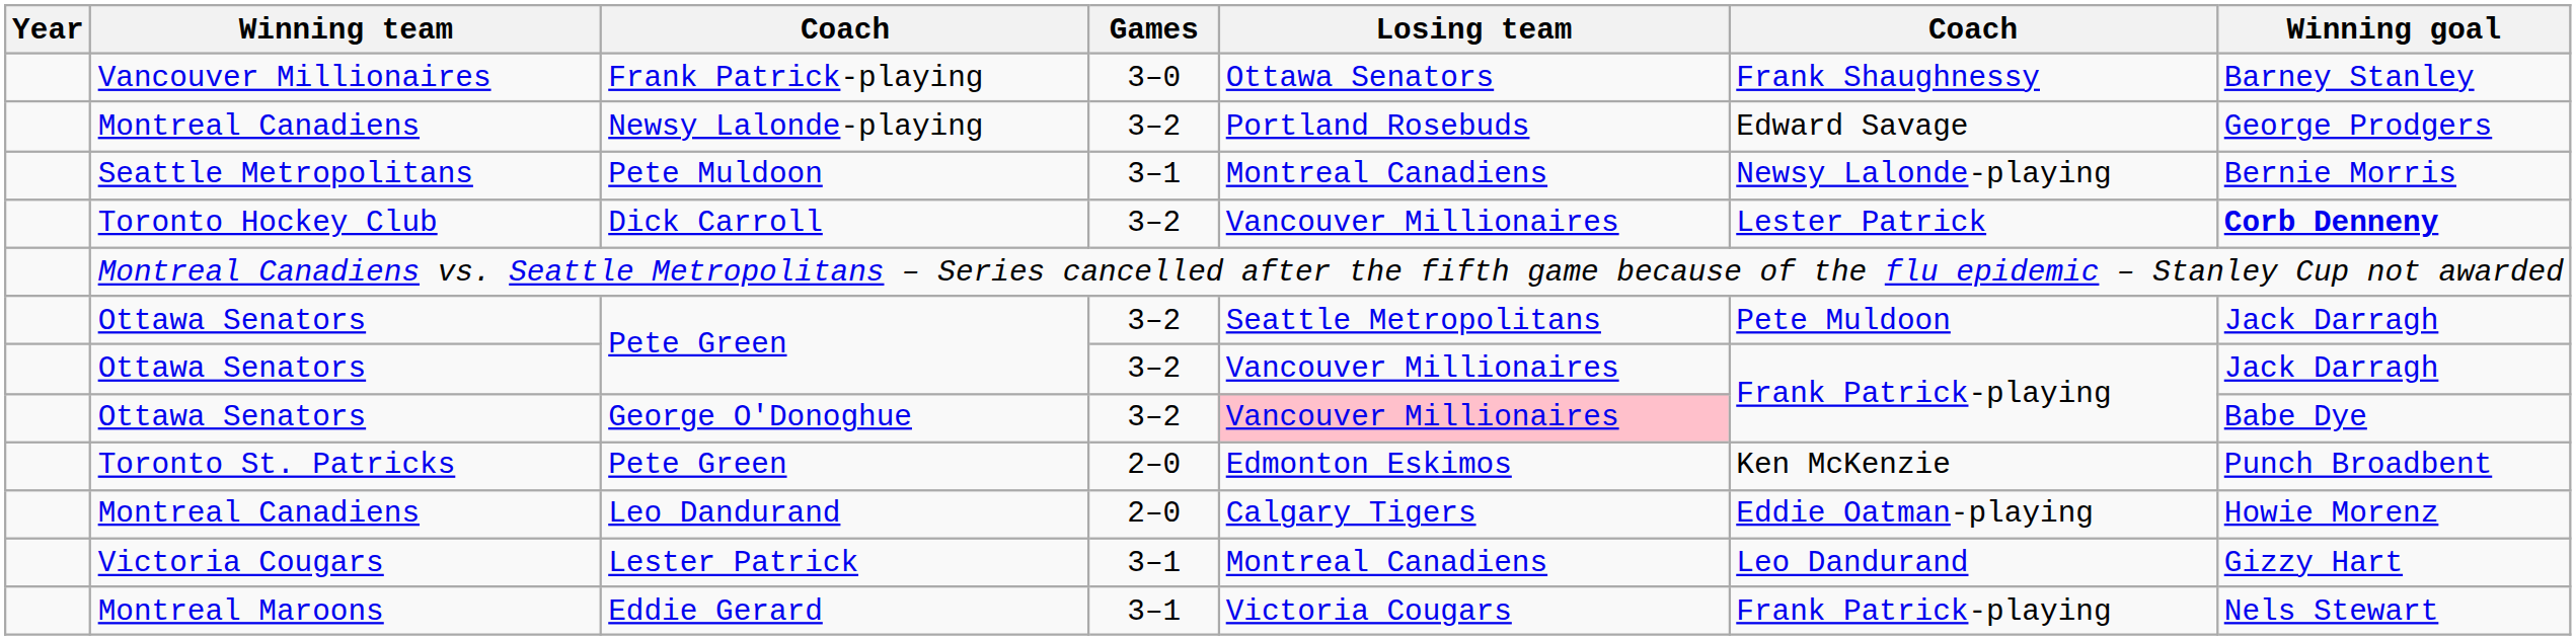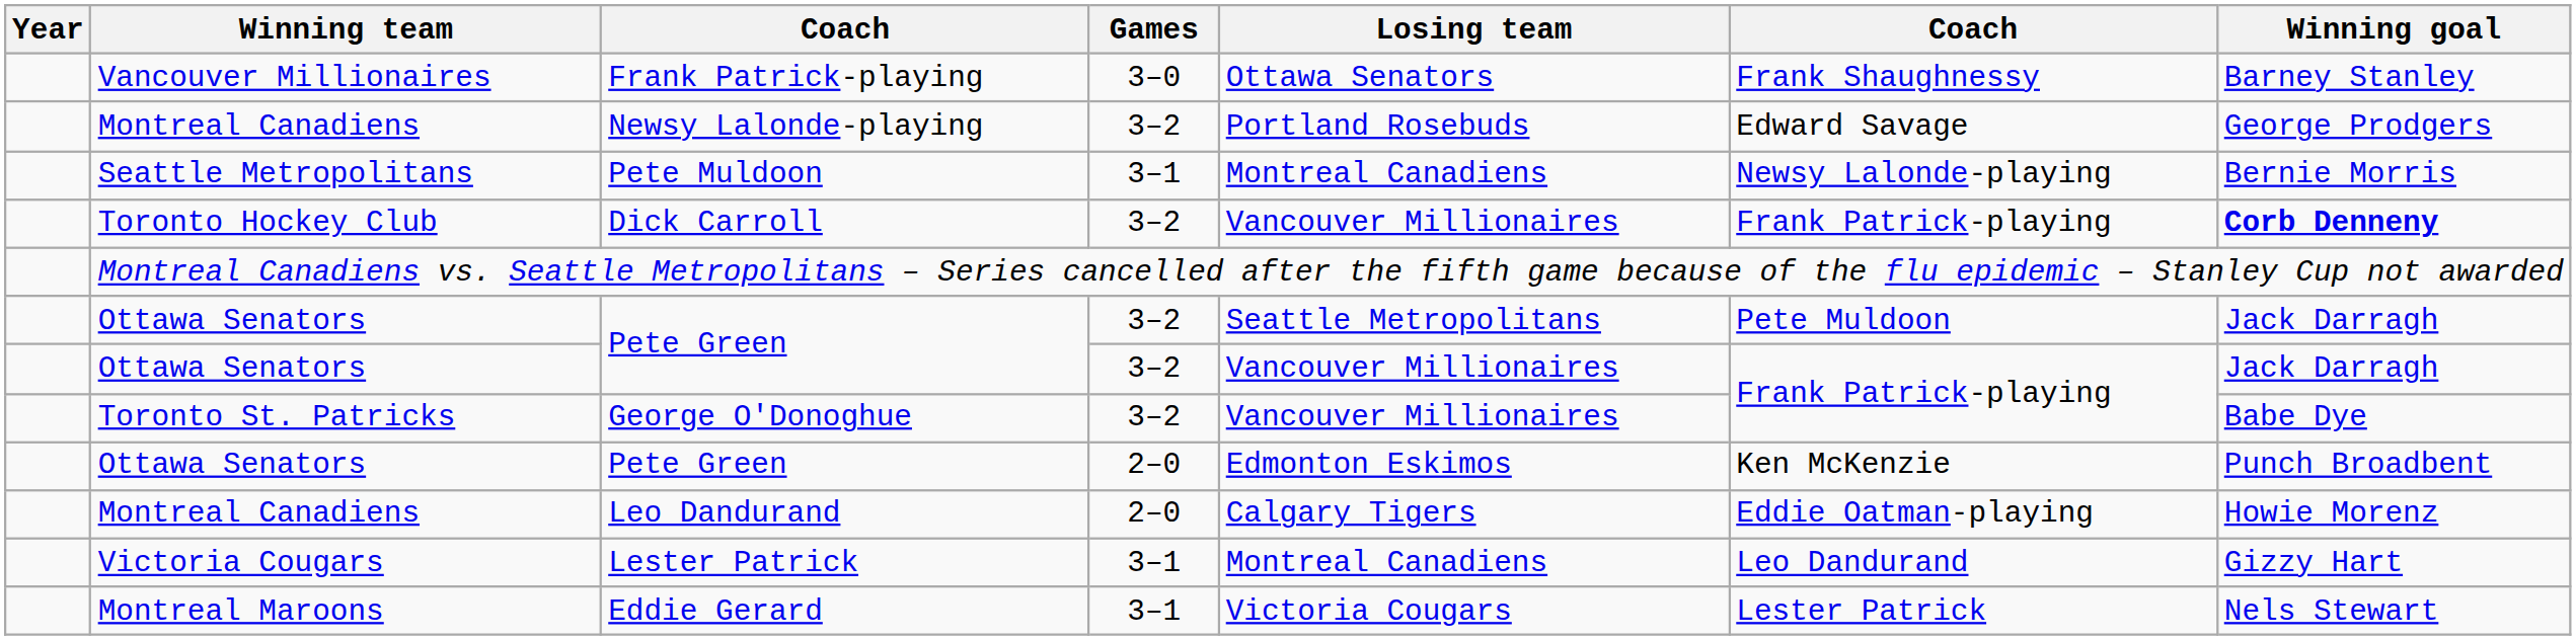Dick Carroll | column 6: Lester Patrick -> Frank Patrick-playing
George O'Donoghue | Winning team: Ottawa Senators -> Toronto St. Patricks
George O'Donoghue | Losing team: pink background -> no background
Pete Green / 2–0 | Winning team: Toronto St. Patricks -> Ottawa Senators
Eddie Gerard | column 6: Frank Patrick-playing -> Lester Patrick
